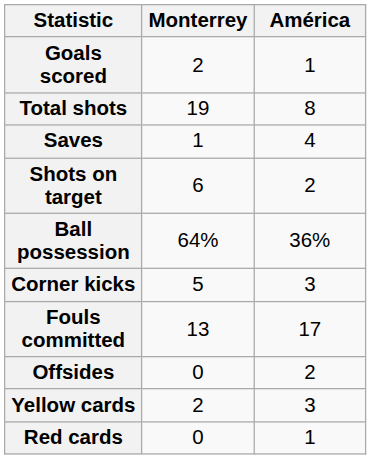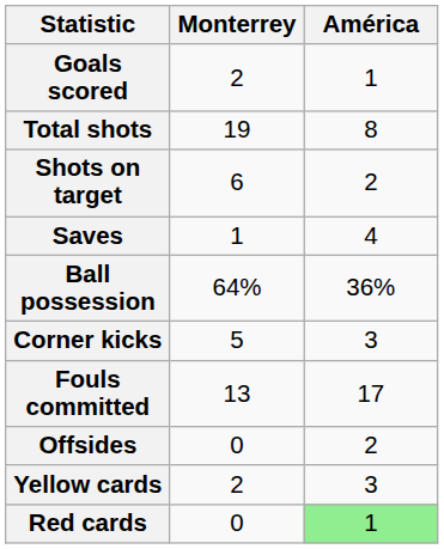rows swapped: Shots on target <-> Saves
Red cards | América: no background -> lightgreen background
